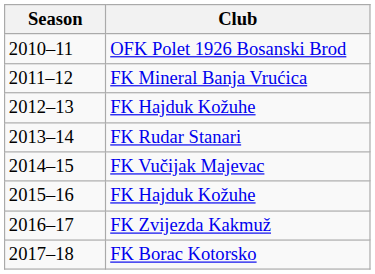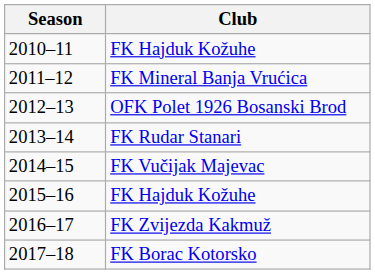2010–11 | Club: OFK Polet 1926 Bosanski Brod -> FK Hajduk Kožuhe
2012–13 | Club: FK Hajduk Kožuhe -> OFK Polet 1926 Bosanski Brod
